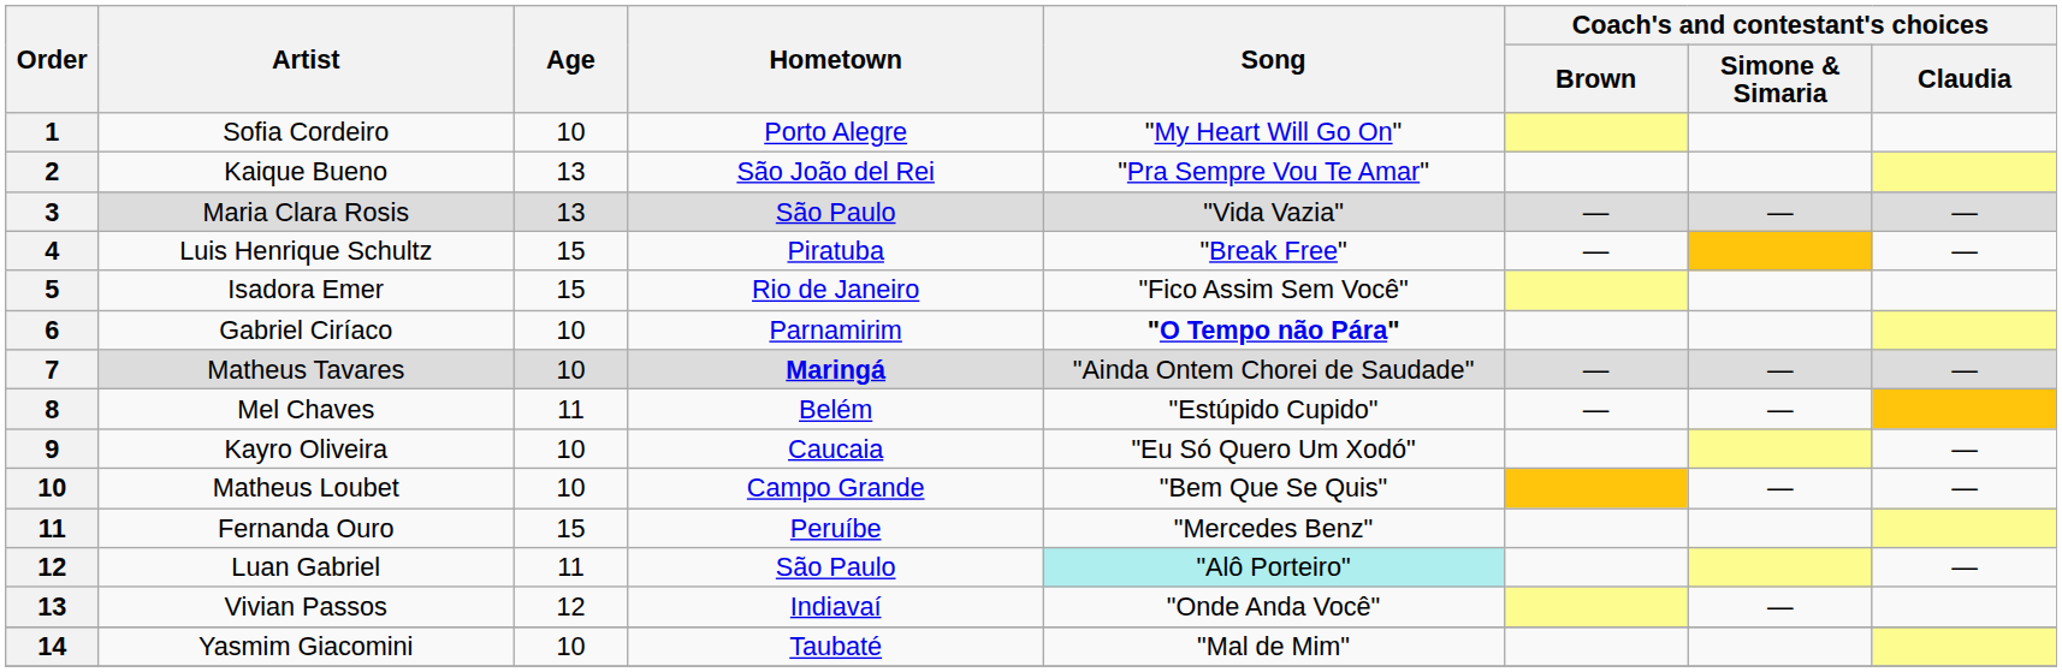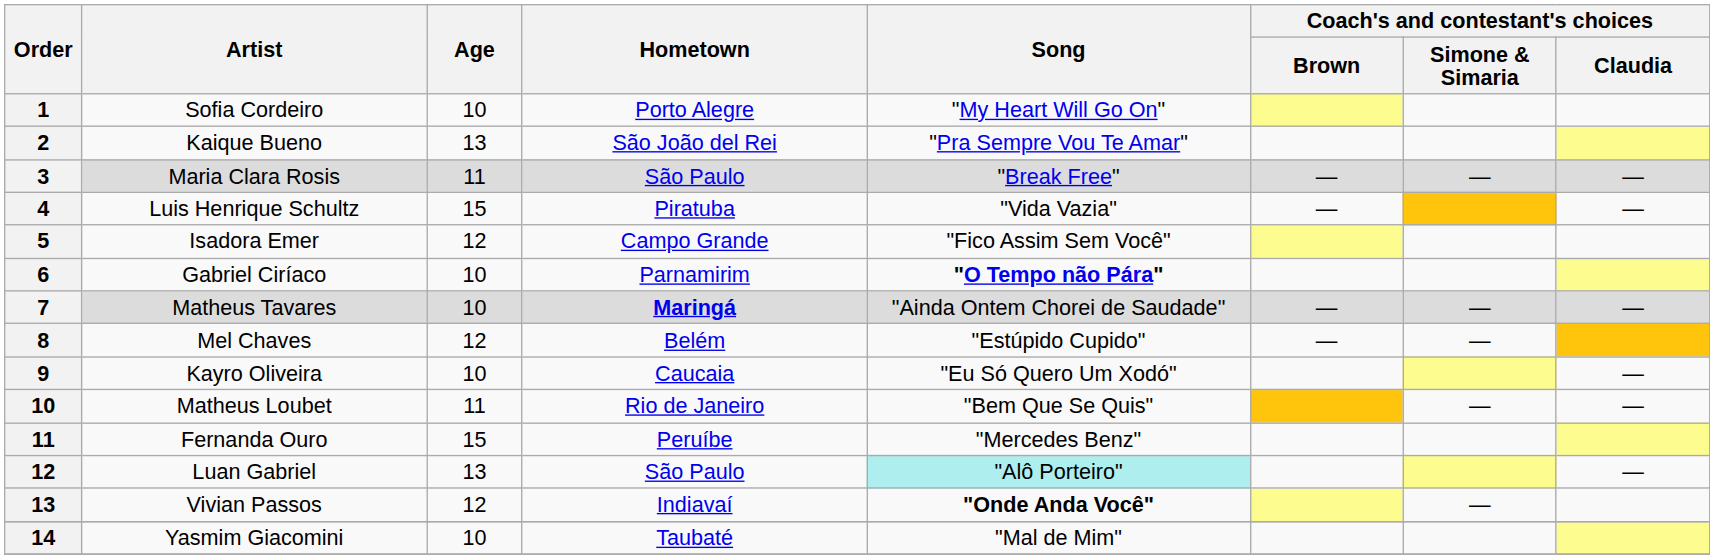Maria Clara Rosis | Age: 13 -> 11
Maria Clara Rosis | Song: "Vida Vazia" -> "Break Free"
Luis Henrique Schultz | Song: "Break Free" -> "Vida Vazia"
Isadora Emer | Age: 15 -> 12
Isadora Emer | Hometown: Rio de Janeiro -> Campo Grande
Mel Chaves | Age: 11 -> 12
Matheus Loubet | Age: 10 -> 11
Matheus Loubet | Hometown: Campo Grande -> Rio de Janeiro
Luan Gabriel | Age: 11 -> 13
Vivian Passos | Song: normal -> bold
